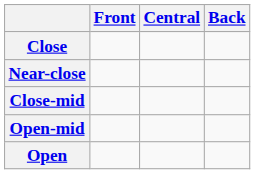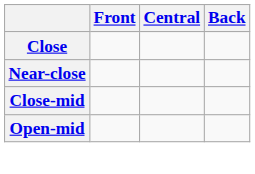- row: Open
